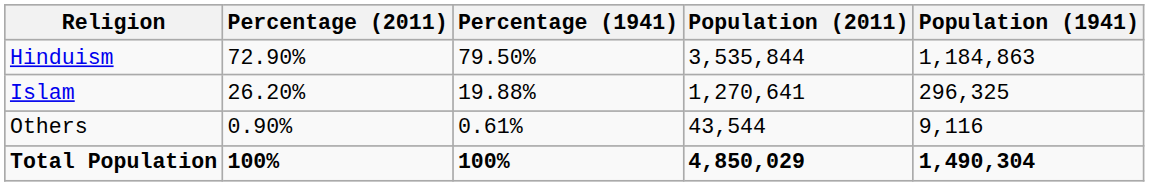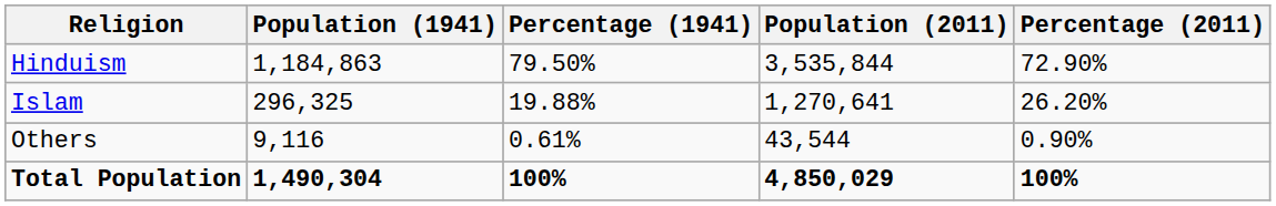columns swapped: Population (1941) <-> Percentage (2011)
